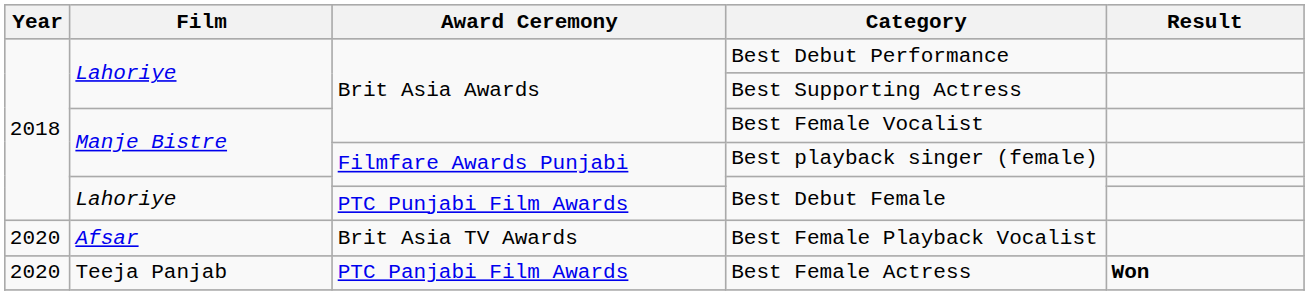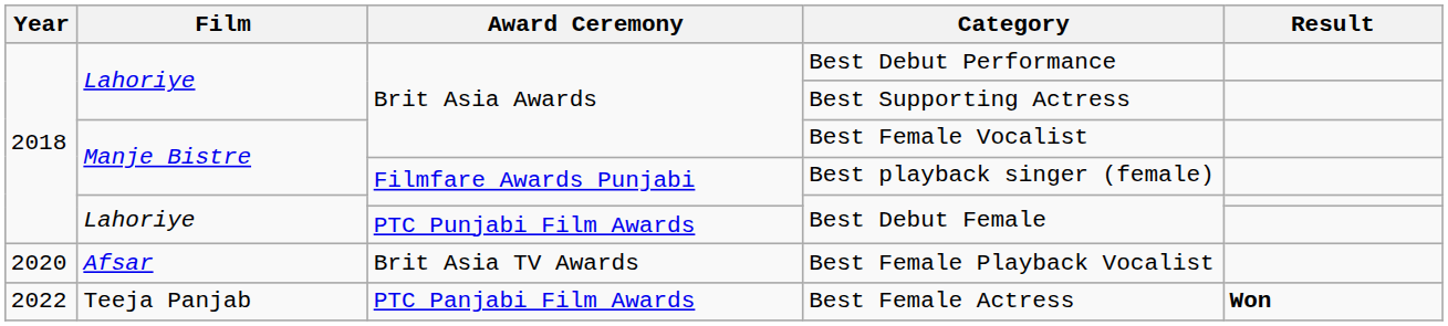Best Female Actress | Year: 2020 -> 2022
